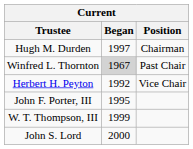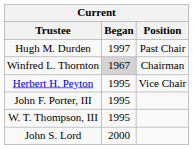Hugh M. Durden | Position: Chairman -> Past Chair
Winfred L. Thornton | Position: Past Chair -> Chairman
Herbert H. Peyton | Began: 1992 -> 1995
W. T. Thompson, III | Began: 1999 -> 1995
